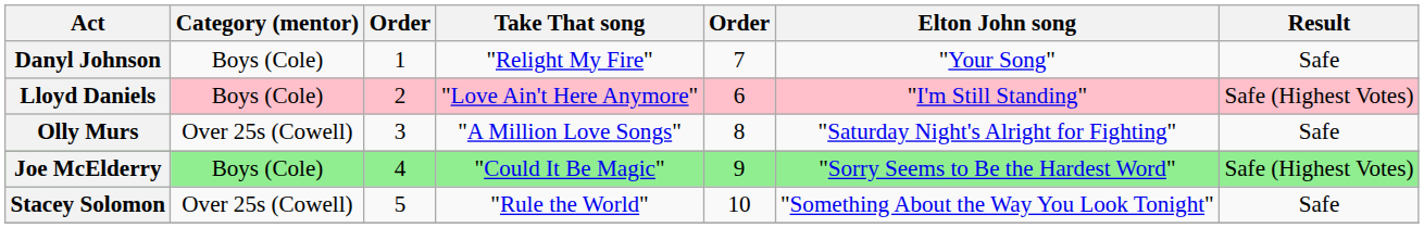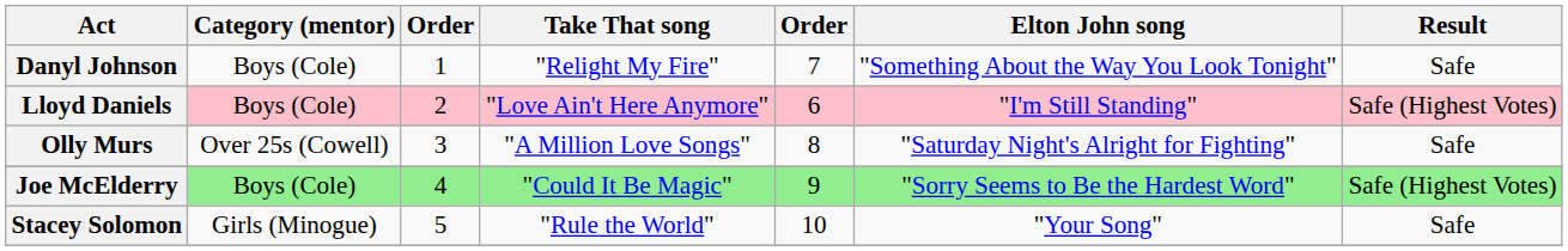Danyl Johnson | Elton John song: "Your Song" -> "Something About the Way You Look Tonight"
Stacey Solomon | Category (mentor): Over 25s (Cowell) -> Girls (Minogue)
Stacey Solomon | Elton John song: "Something About the Way You Look Tonight" -> "Your Song"
